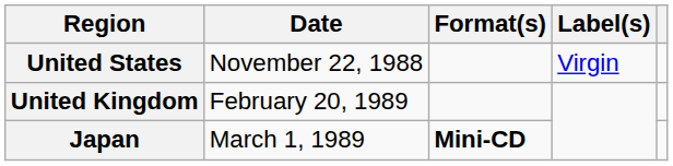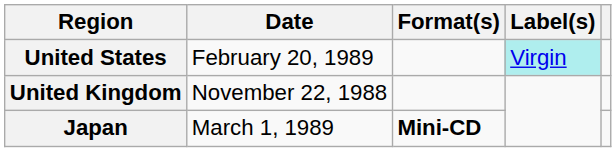United States | Date: November 22, 1988 -> February 20, 1989
United States | Label(s): no background -> paleturquoise background
United Kingdom | Date: February 20, 1989 -> November 22, 1988
